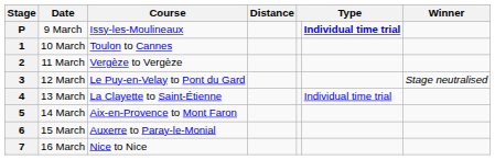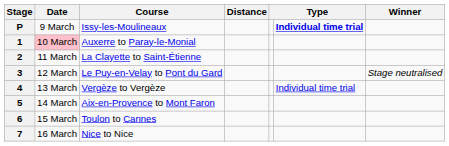1 | Date: no background -> pink background
1 | Course: Toulon to Cannes -> Auxerre to Paray-le-Monial
2 | Course: Vergèze to Vergèze -> La Clayette to Saint-Étienne
4 | Course: La Clayette to Saint-Étienne -> Vergèze to Vergèze
6 | Course: Auxerre to Paray-le-Monial -> Toulon to Cannes
